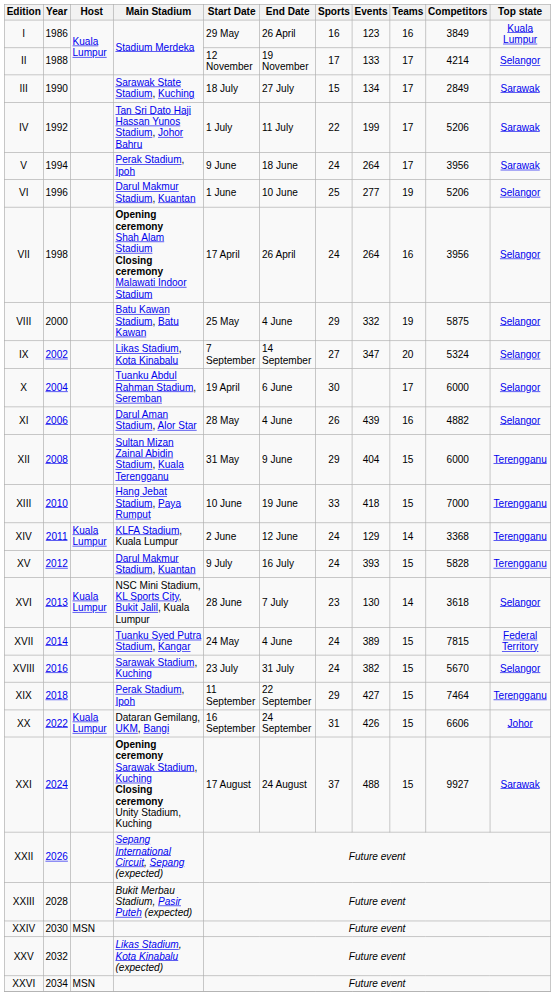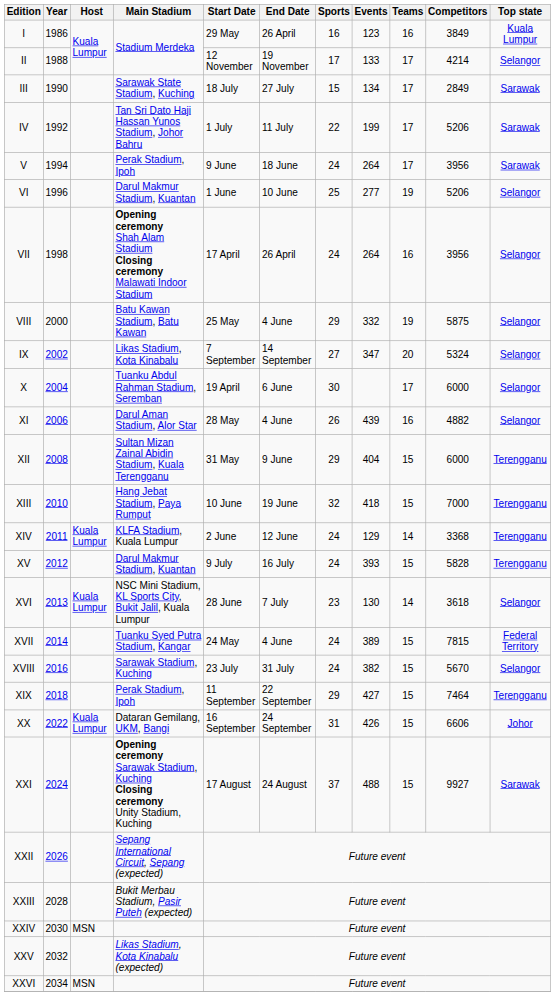XIII | Sports: 33 -> 32
